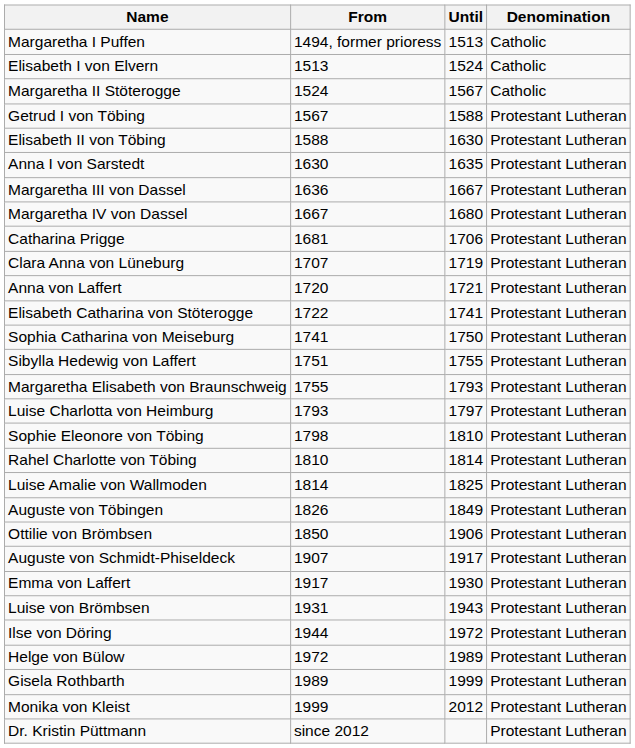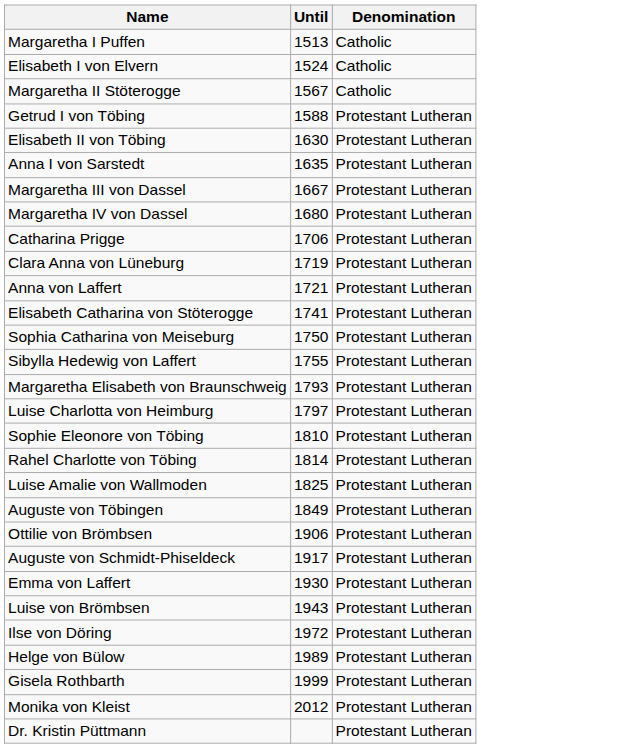- column: From | 1494, former prioress | 1513 | 1524 | 1567 | 1588 | 1630 | 1636 | 1667 | 1681 | 1707 | 1720 | 1722 | 1741 | 1751 | 1755 | 1793 | 1798 | 1810 | 1814 | 1826 | 1850 | 1907 | 1917 | 1931 | 1944 | 1972 | 1989 | 1999 | since 2012
